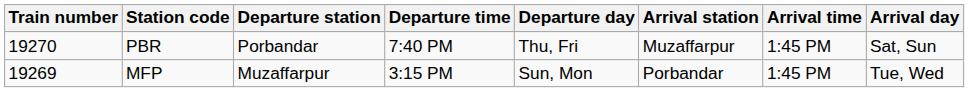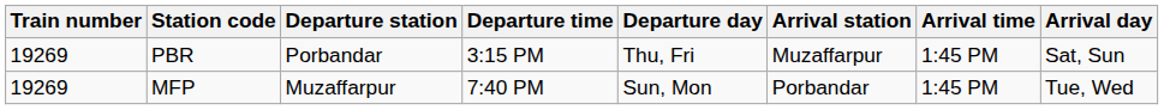PBR | Train number: 19270 -> 19269
PBR | Departure time: 7:40 PM -> 3:15 PM
MFP | Departure time: 3:15 PM -> 7:40 PM
